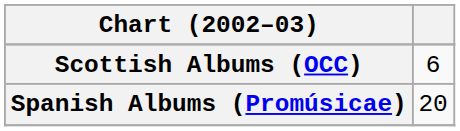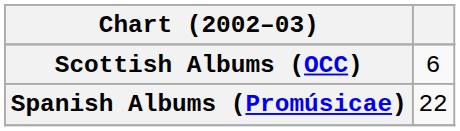Spanish Albums (Promúsicae) | column 2: 20 -> 22
